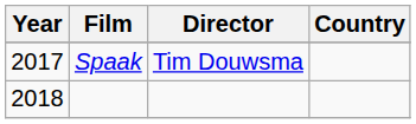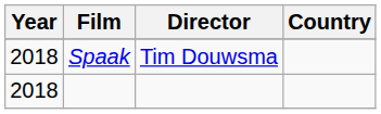Spaak | Year: 2017 -> 2018
